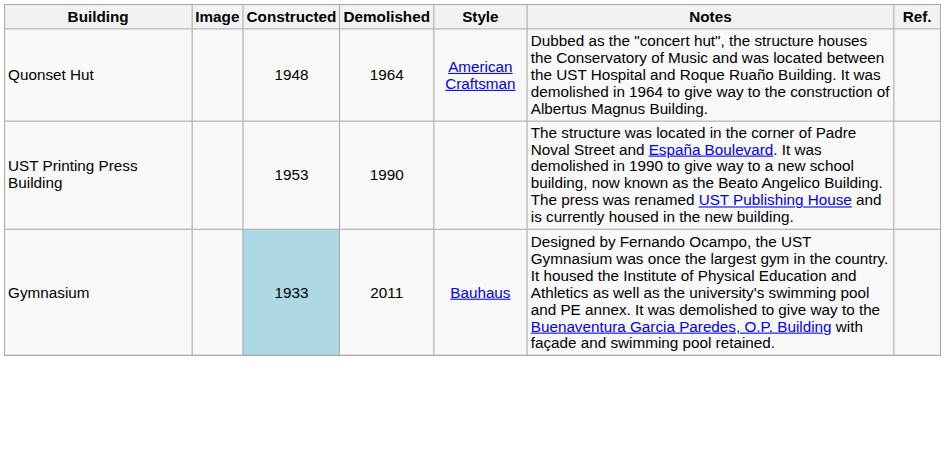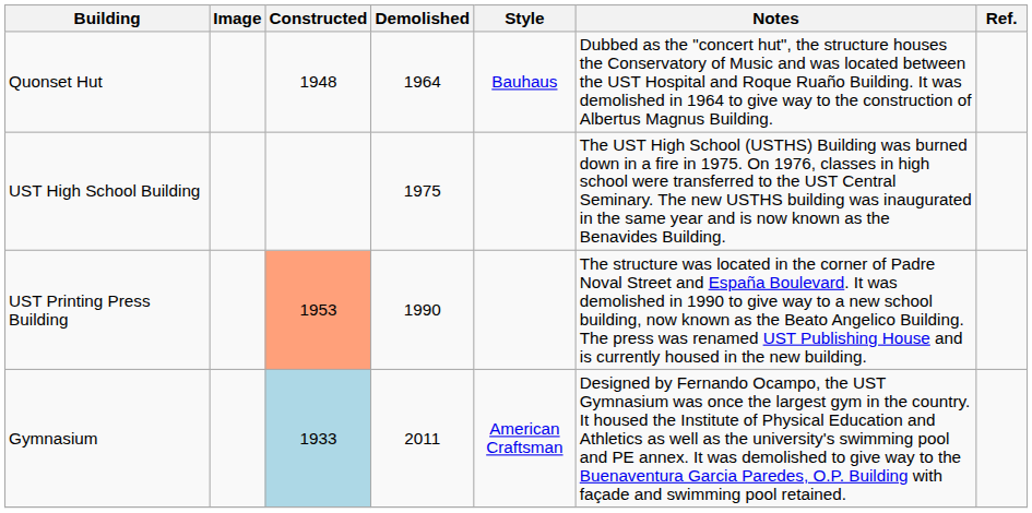Quonset Hut | Style: American Craftsman -> Bauhaus
+ row: UST High School Building | 1975 | The UST High School (USTHS) Building was burned down in a fire in 1975. On 1976, classes in high school were transferred to the UST Central Seminary. The new USTHS building was inaugurated in the same year and is now known as the Benavides Building.
UST Printing Press Building | Constructed: no background -> lightsalmon background
Gymnasium | Style: Bauhaus -> American Craftsman
